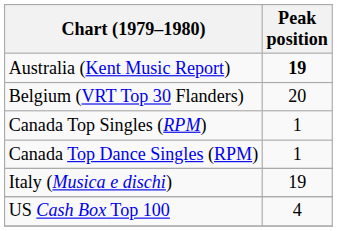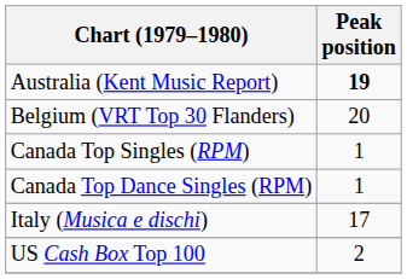Italy (Musica e dischi) | Peak position: 19 -> 17
US Cash Box Top 100 | Peak position: 4 -> 2
